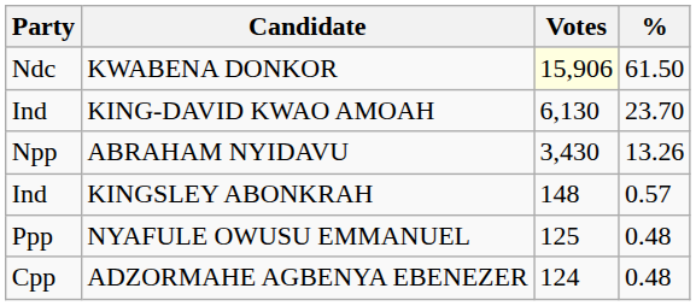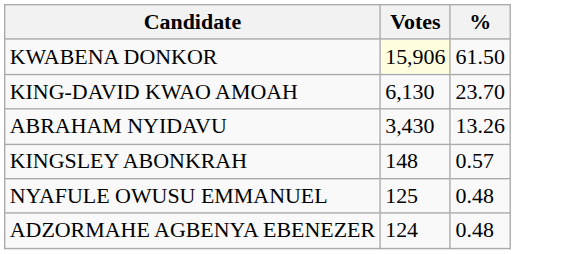- column: Party | Ndc | Ind | Npp | Ind | Ppp | Cpp
